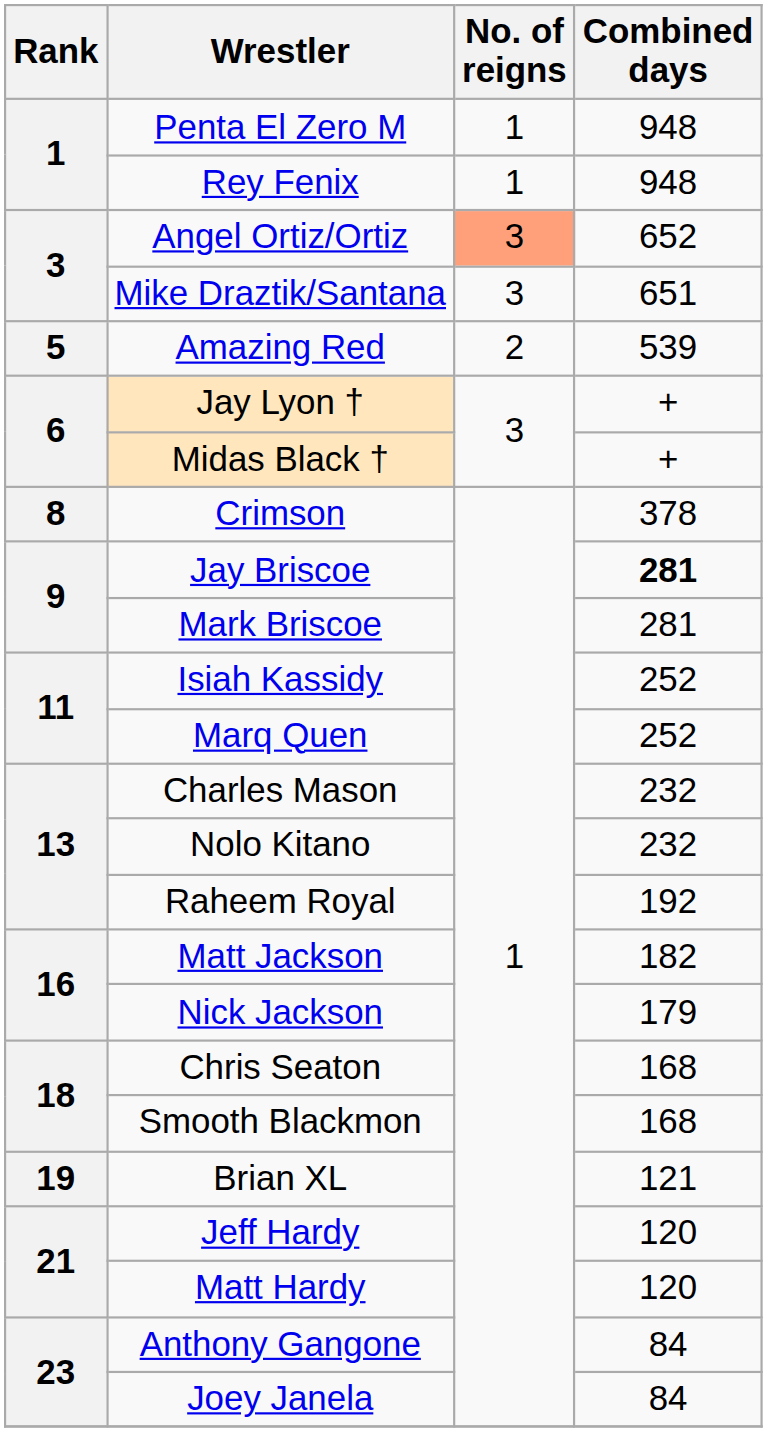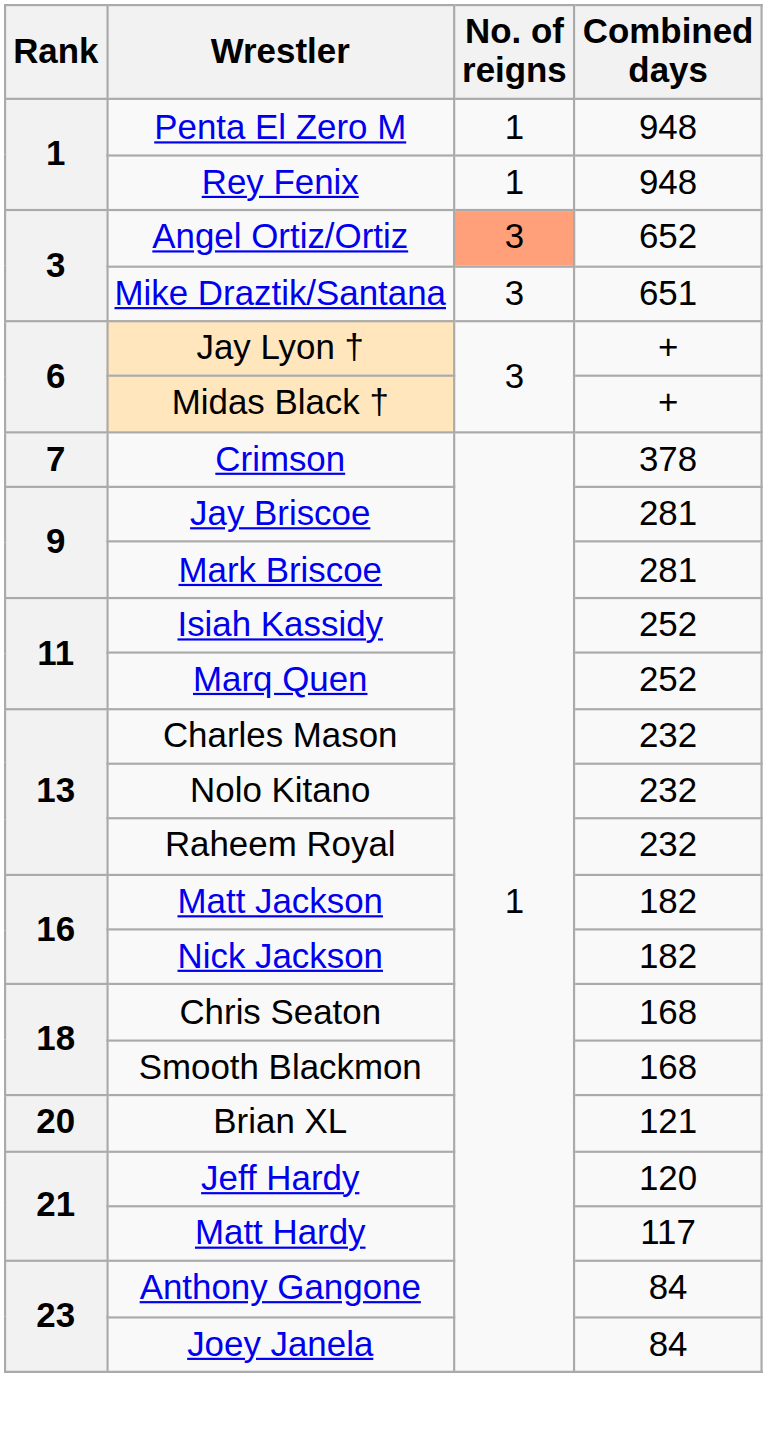- row: 5 | Amazing Red | 2 | 539
Crimson | Rank: 8 -> 7
Jay Briscoe | Combined days: bold -> normal
Raheem Royal | Combined days: 192 -> 232
Nick Jackson | Combined days: 179 -> 182
Brian XL | Rank: 19 -> 20
Matt Hardy | Combined days: 120 -> 117
